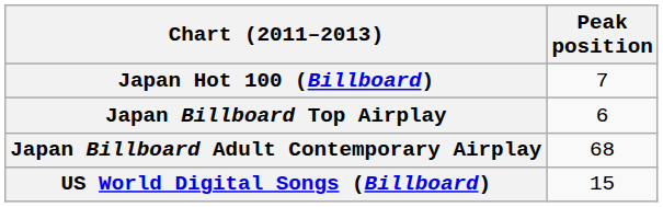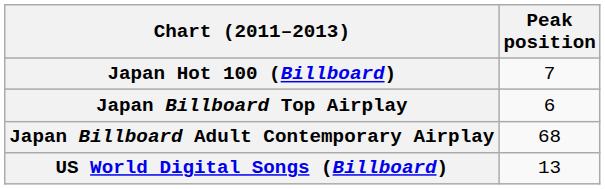US World Digital Songs (Billboard) | Peak position: 15 -> 13
